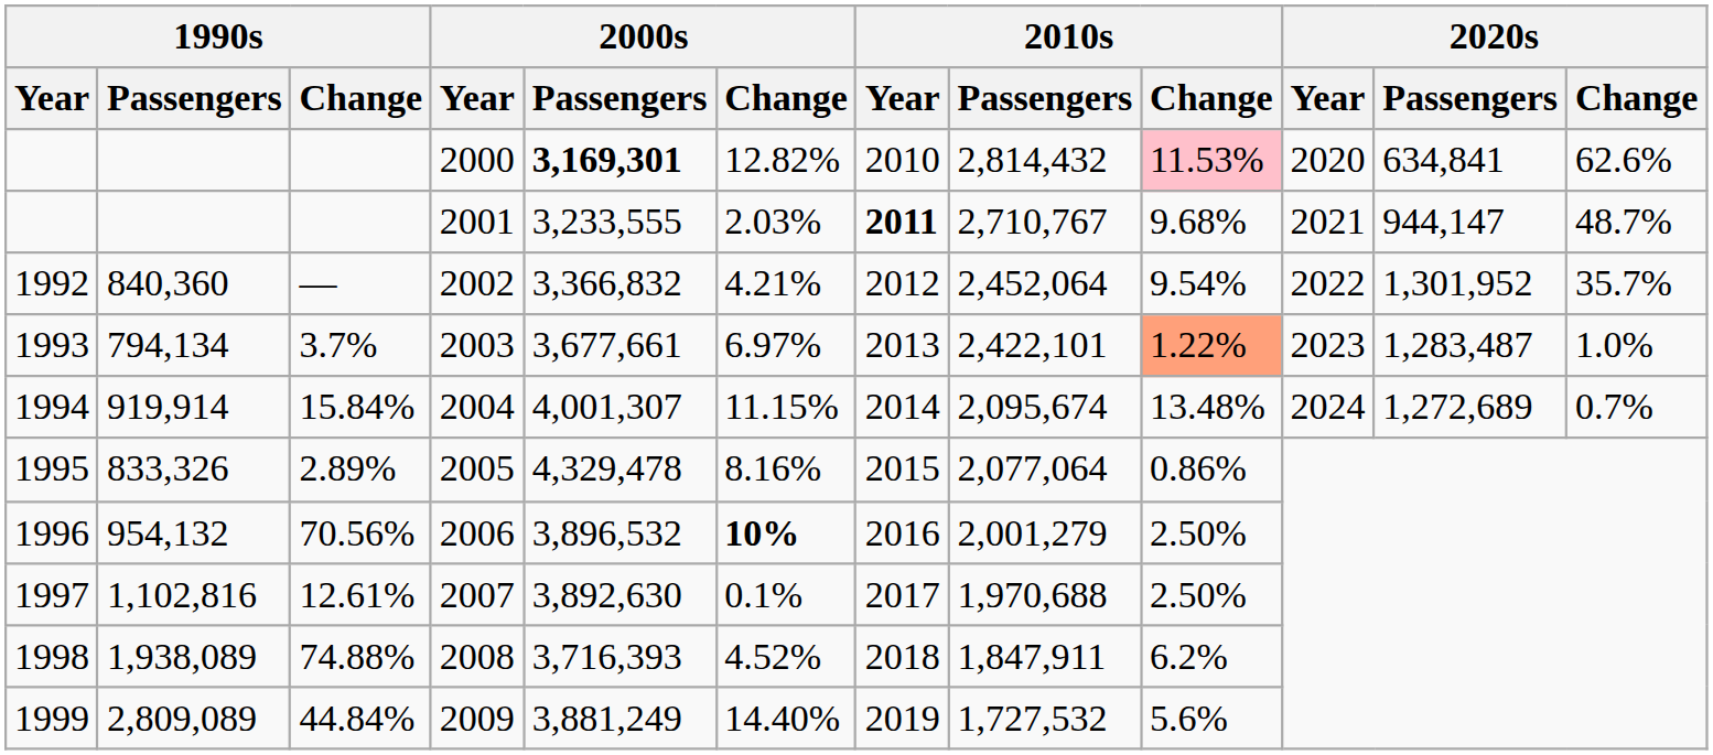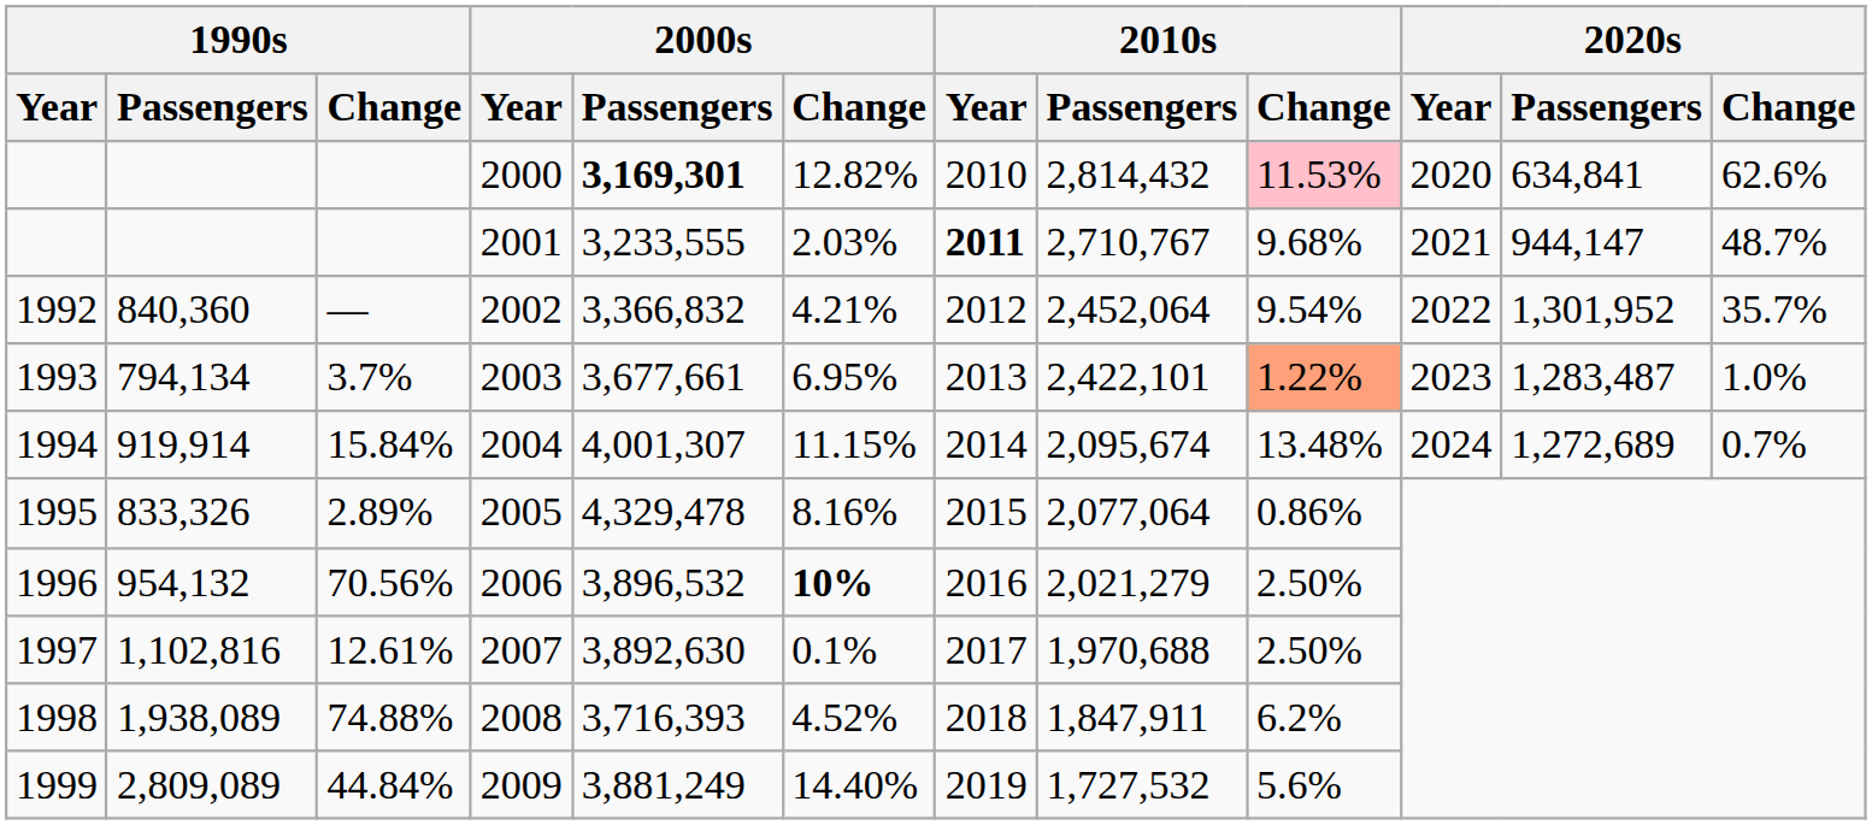2003 | 2000s / Change: 6.97% -> 6.95%
2006 | 2010s / Passengers: 2,001,279 -> 2,021,279
